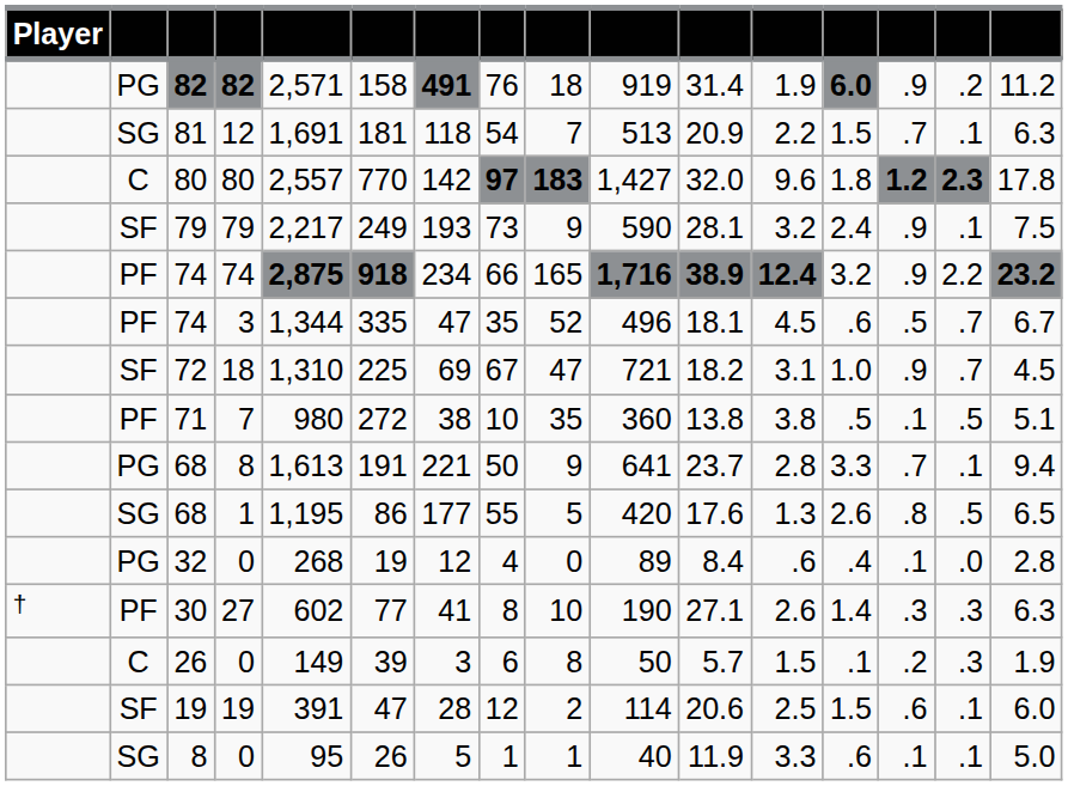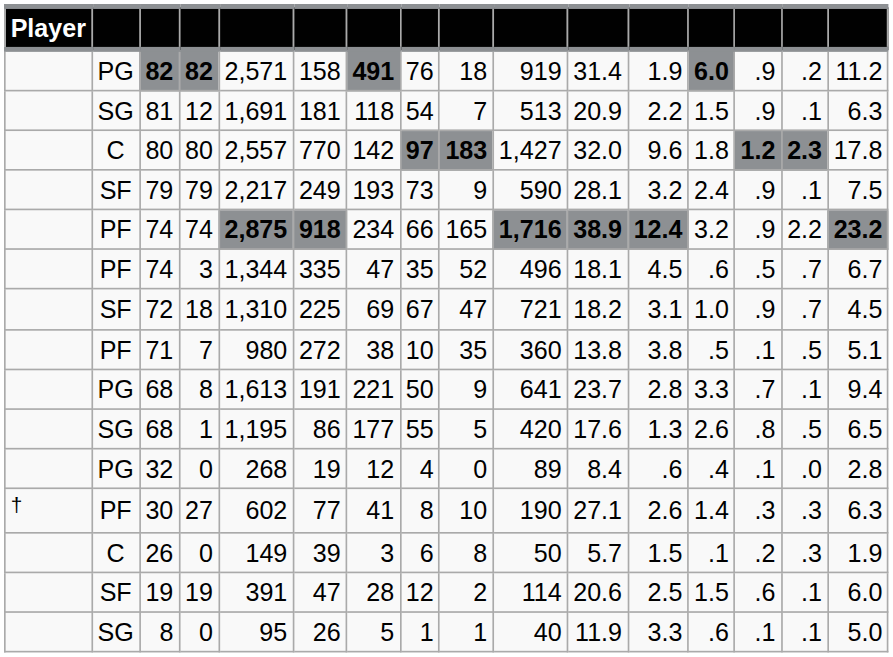81 | column 14: .7 -> .9
